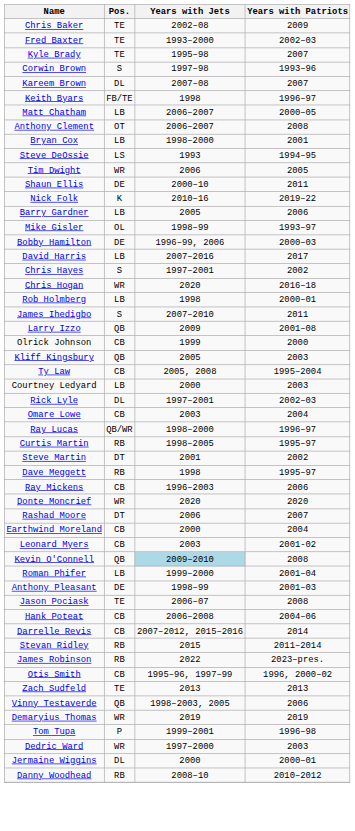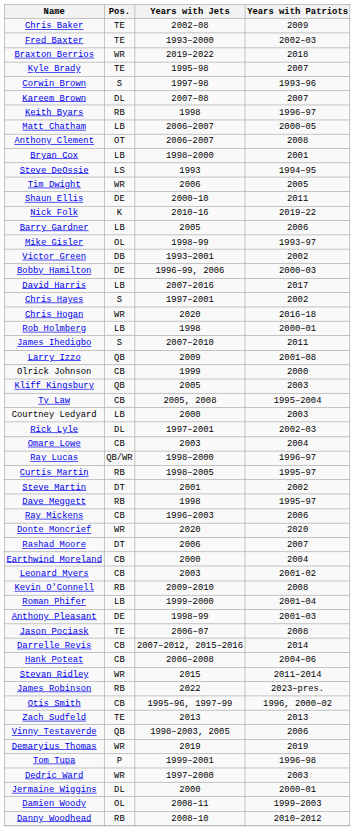+ row: Braxton Berrios | WR | 2019–2022 | 2018
Keith Byars | Pos.: FB/TE -> RB
+ row: Victor Green | DB | 1993–2001 | 2002
Kevin O'Connell | Pos.: QB -> RB
Kevin O'Connell | Years with Jets: lightblue background -> no background
rows swapped: Hank Poteat <-> Darrelle Revis
Stevan Ridley | Pos.: RB -> WR
+ row: Damien Woody | OL | 2008–11 | 1999–2003
